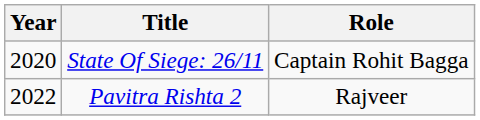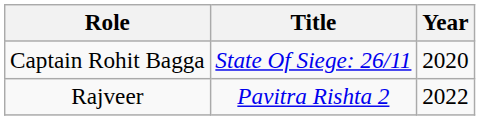columns swapped: Year <-> Role
